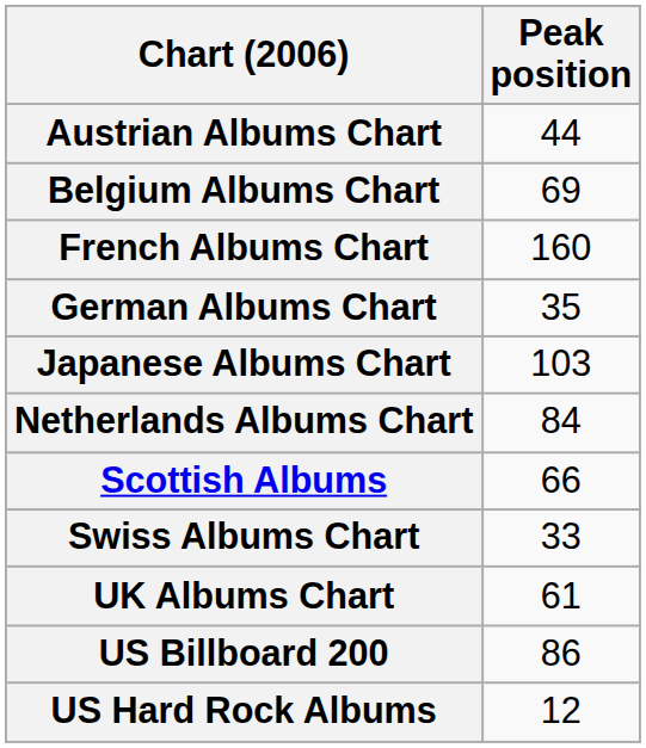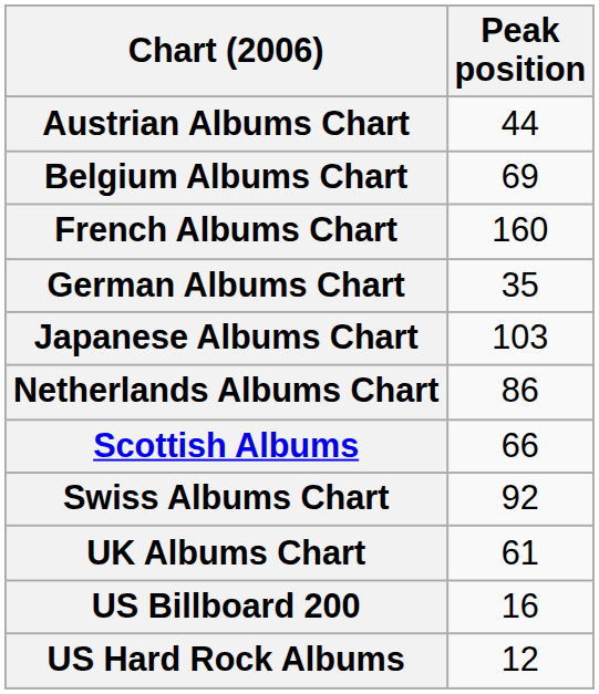Netherlands Albums Chart | Peak position: 84 -> 86
Swiss Albums Chart | Peak position: 33 -> 92
US Billboard 200 | Peak position: 86 -> 16
